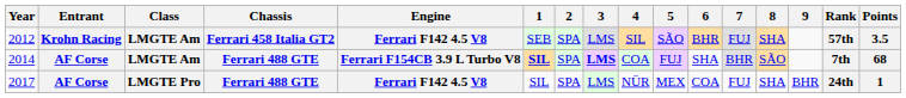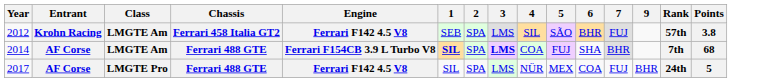- column: 8 | SHA | SÃO | SHA
2012 | Points: 3.5 -> 3.8
2017 | Points: 1 -> 5
